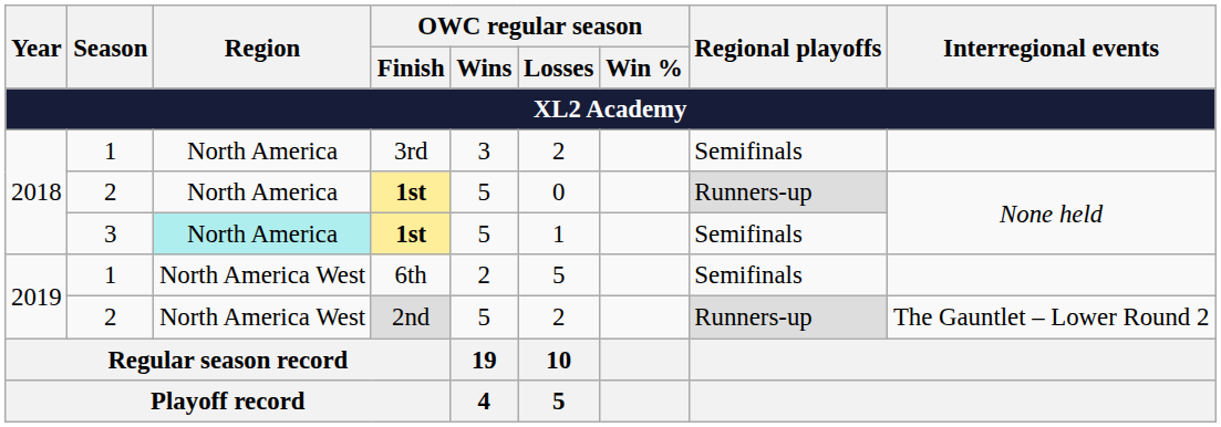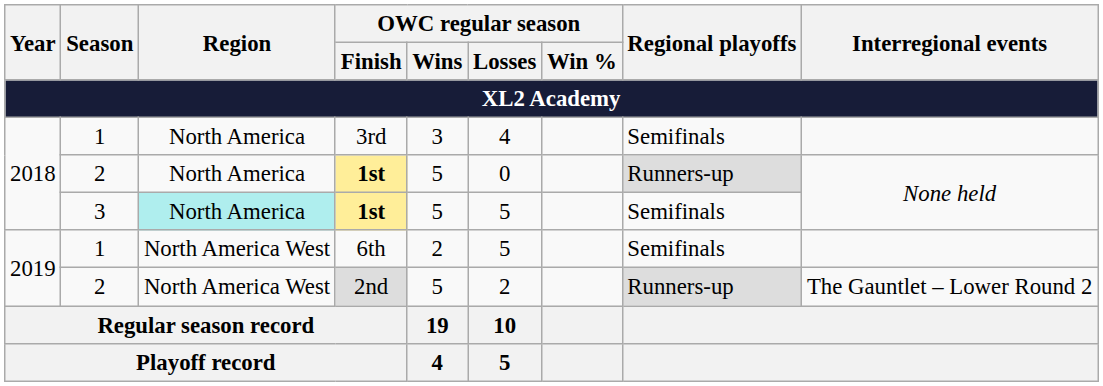3rd | OWC regular season / Losses / XL2 Academy: 2 -> 4
3 / 1st | OWC regular season / Losses / XL2 Academy: 1 -> 5
